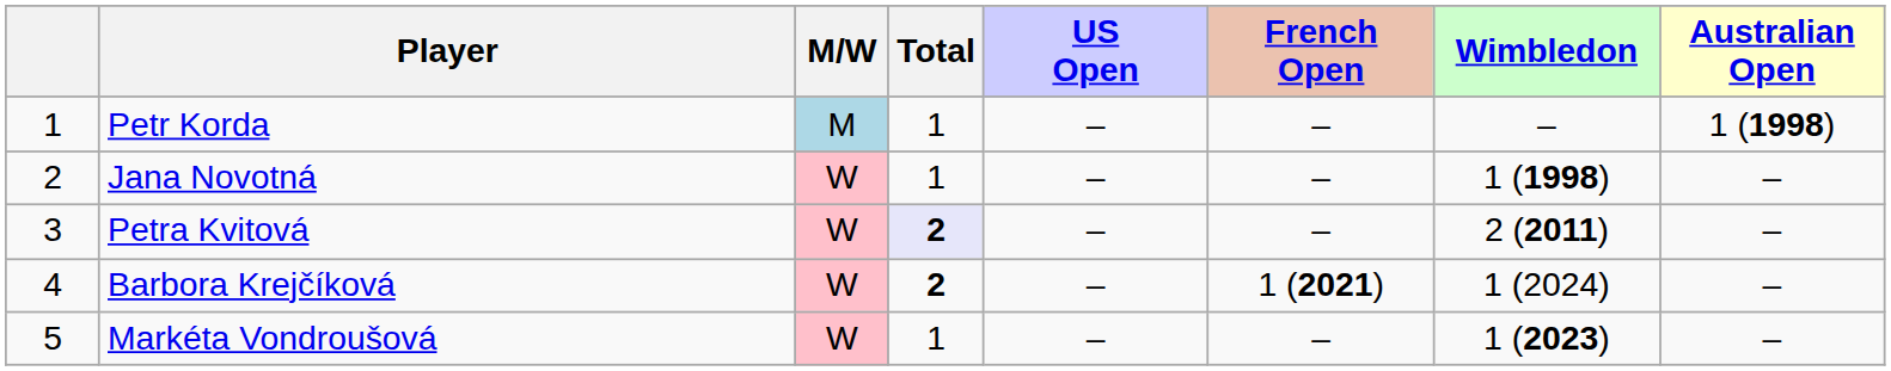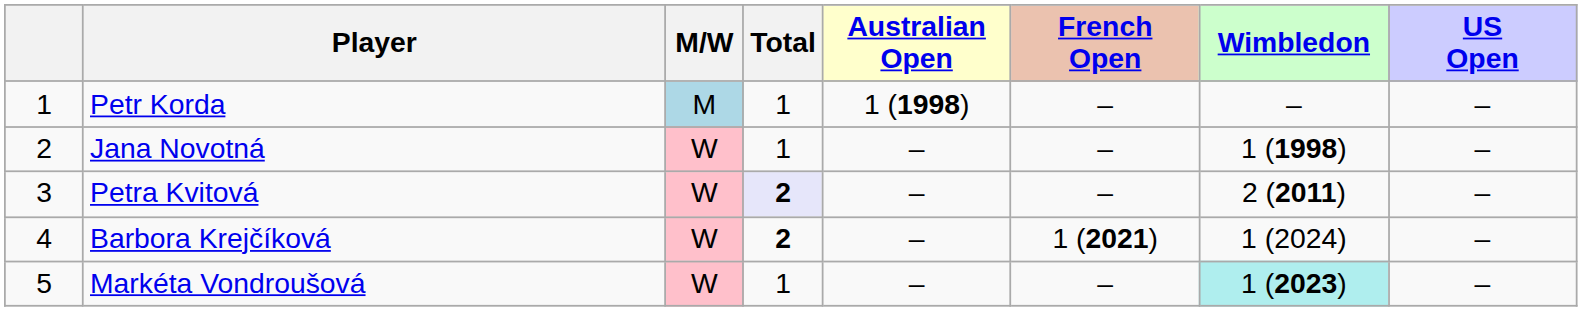columns swapped: Australian Open <-> US Open
Markéta Vondroušová | Wimbledon: no background -> paleturquoise background
